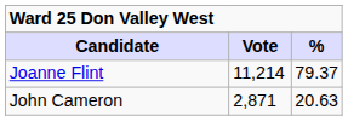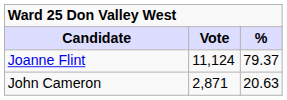Joanne Flint | Vote: 11,214 -> 11,124
